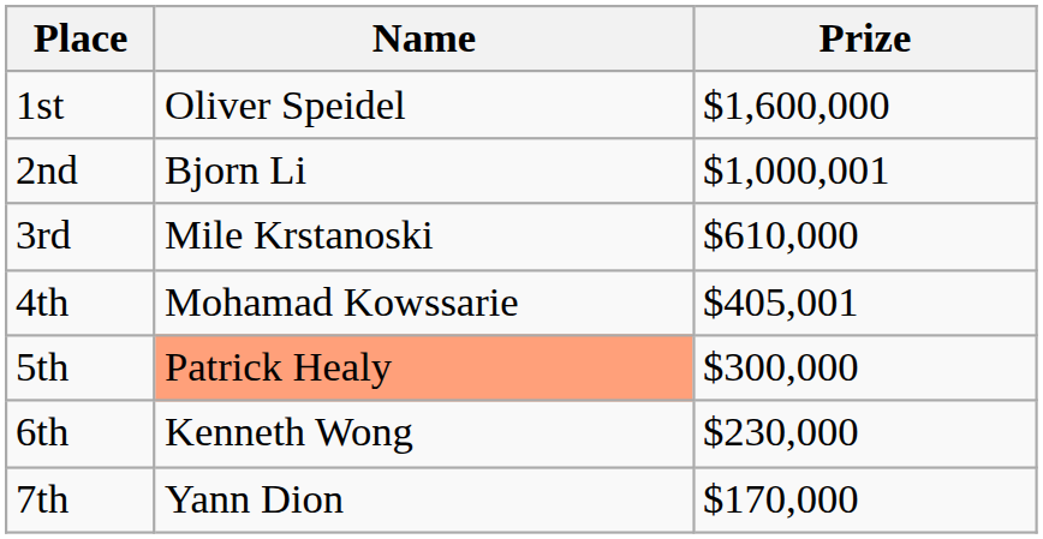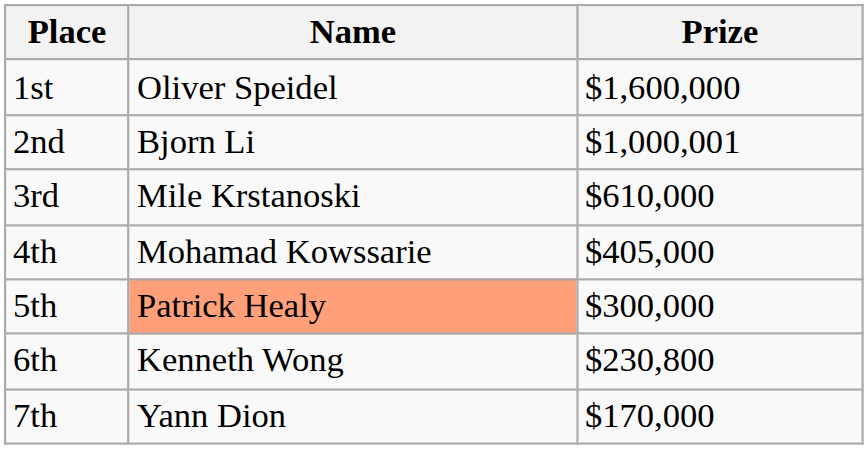4th | Prize: $405,001 -> $405,000
6th | Prize: $230,000 -> $230,800
